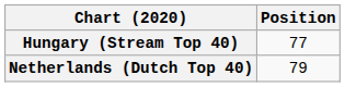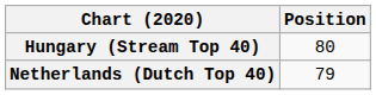Hungary (Stream Top 40) | Position: 77 -> 80
